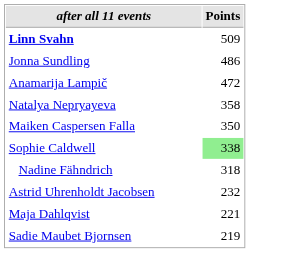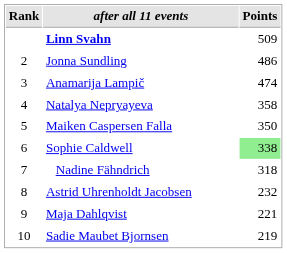+ column: Rank | 2 | 3 | 4 | 5 | 6 | 7 | 8 | 9 | 10
Anamarija Lampič | Points: 472 -> 474
